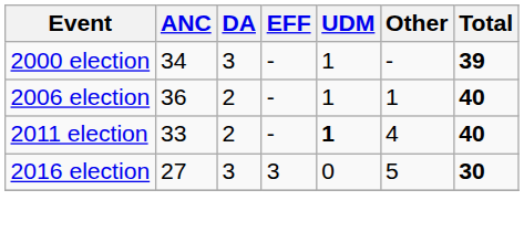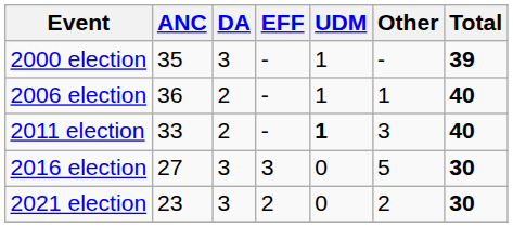2000 election | ANC: 34 -> 35
2011 election | Other: 4 -> 3
+ row: 2021 election | 23 | 3 | 2 | 0 | 2 | 30
